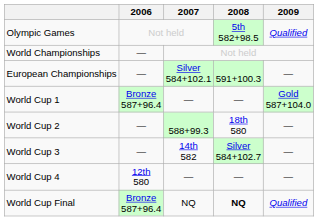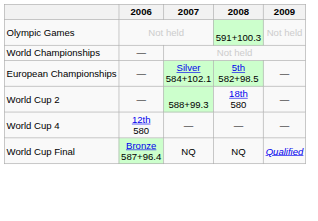Olympic Games | 2008: 5th 582+98.5 -> 591+100.3
Olympic Games | 2009: Qualified -> Not held
European Championships | 2008: 591+100.3 -> 5th 582+98.5
- row: World Cup 1 | Bronze 587+96.4 | — | — | Gold 587+104.0
- row: World Cup 3 | — | 14th 582 | Silver 584+102.7 | —
World Cup Final | 2008: bold -> normal
